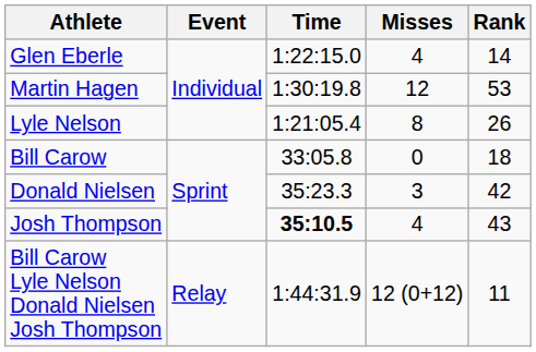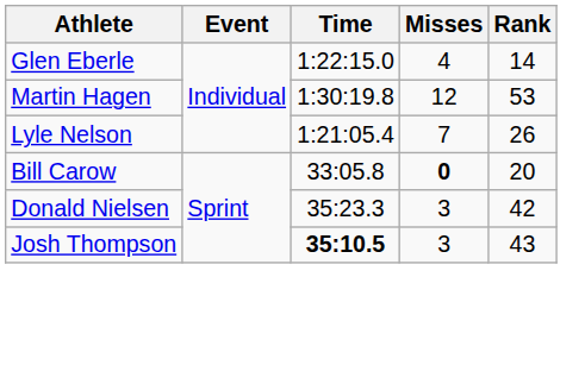Lyle Nelson | Misses: 8 -> 7
Bill Carow | Misses: normal -> bold
Bill Carow | Rank: 18 -> 20
Josh Thompson | Misses: 4 -> 3
- row: Bill Carow Lyle Nelson Donald Nielsen Josh Thompson | Relay | 1:44:31.9 | 12 (0+12) | 11
